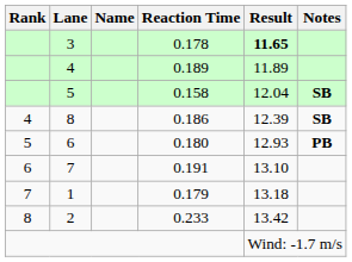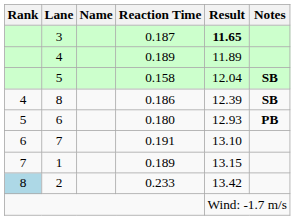3 | Reaction Time: 0.178 -> 0.187
1 | Reaction Time: 0.179 -> 0.189
1 | Result: 13.18 -> 13.15
2 | Rank: no background -> lightblue background
